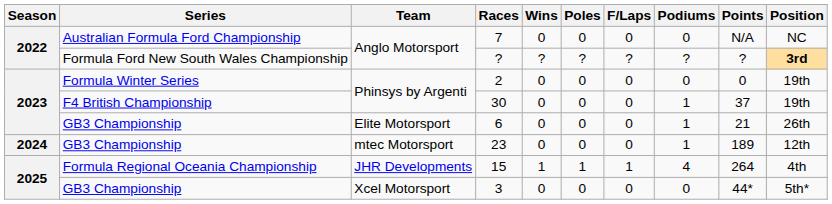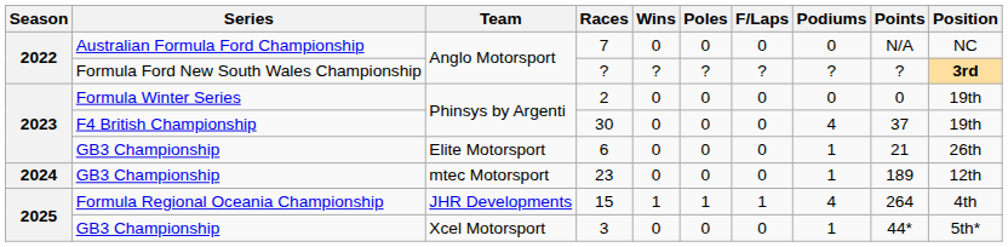30 | Podiums: 1 -> 4
3 | Podiums: 0 -> 1
